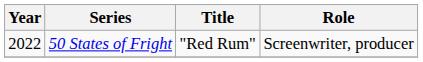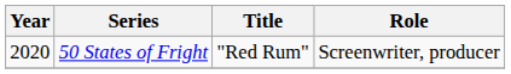50 States of Fright | Year: 2022 -> 2020
